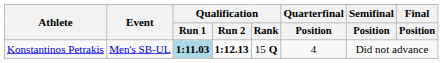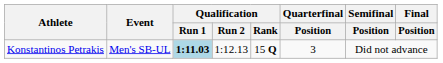Konstantinos Petrakis | Qualification / Run 2: bold -> normal
Konstantinos Petrakis | Quarterfinal / Position: 4 -> 3
